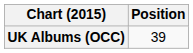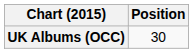UK Albums (OCC) | Position: 39 -> 30
